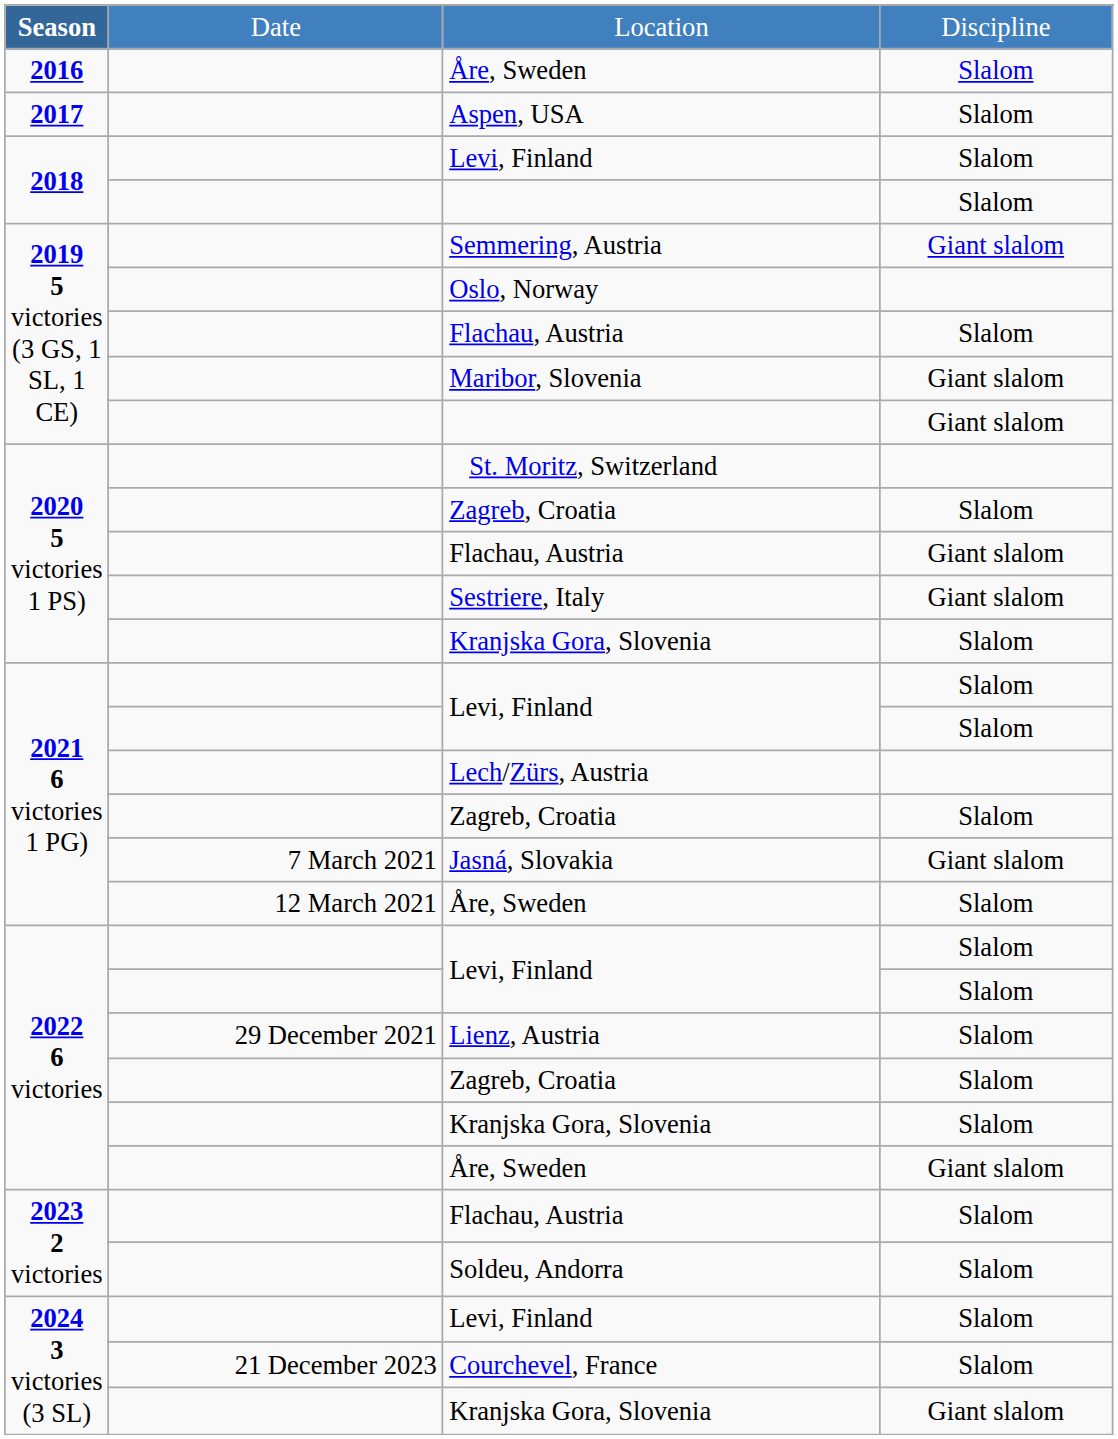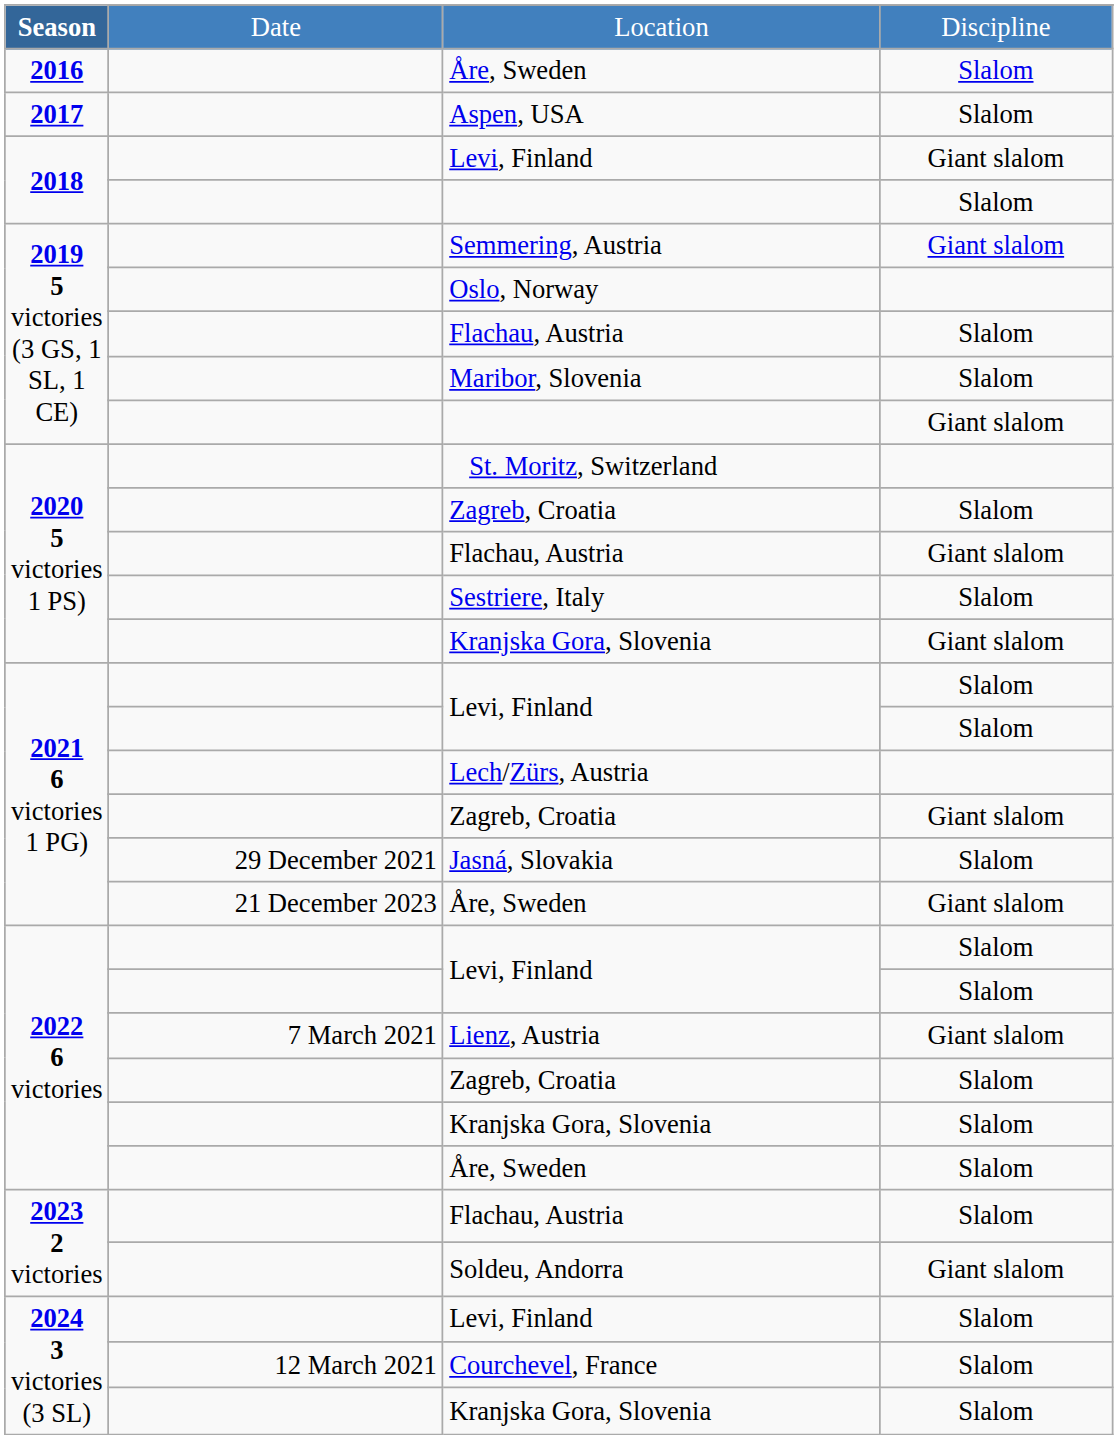2018 / Levi, Finland | column 4: Slalom -> Giant slalom
Maribor, Slovenia | column 4: Giant slalom -> Slalom
Sestriere, Italy | column 4: Giant slalom -> Slalom
2020 5 victories 1 PS) / Kranjska Gora, Slovenia | column 4: Slalom -> Giant slalom
2021 6 victories 1 PG) / Zagreb, Croatia | column 4: Slalom -> Giant slalom
Jasná, Slovakia | column 2: 7 March 2021 -> 29 December 2021
Jasná, Slovakia | column 4: Giant slalom -> Slalom
2021 6 victories 1 PG) / Åre, Sweden | column 2: 12 March 2021 -> 21 December 2023
2021 6 victories 1 PG) / Åre, Sweden | column 4: Slalom -> Giant slalom
Lienz, Austria | column 2: 29 December 2021 -> 7 March 2021
Lienz, Austria | column 4: Slalom -> Giant slalom
2022 6 victories / Åre, Sweden | column 4: Giant slalom -> Slalom
Soldeu, Andorra | column 4: Slalom -> Giant slalom
Courchevel, France | column 2: 21 December 2023 -> 12 March 2021
2024 3 victories (3 SL) / Kranjska Gora, Slovenia | column 4: Giant slalom -> Slalom
